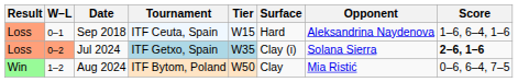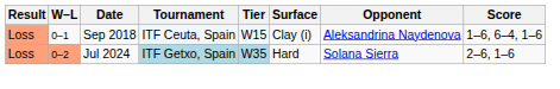Sep 2018 | Surface: Hard -> Clay (i)
Jul 2024 | Surface: Clay (i) -> Hard
Jul 2024 | Score: bold -> normal
- row: Win | 1–2 | Aug 2024 | ITF Bytom, Poland | W50 | Clay | Mia Ristić | 0–6, 6–4, 7–5
